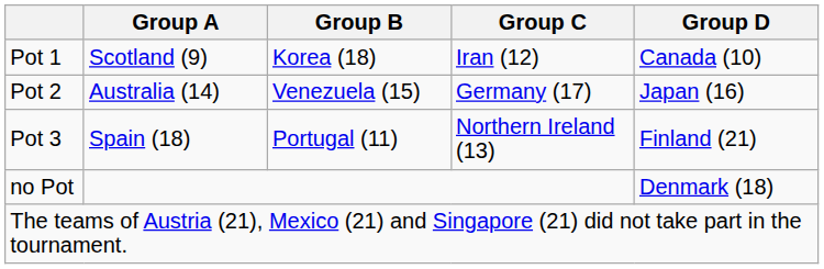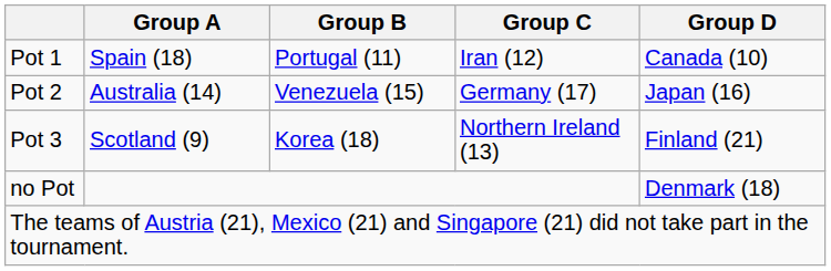Pot 1 | Group A: Scotland (9) -> Spain (18)
Pot 1 | Group B: Korea (18) -> Portugal (11)
Pot 3 | Group A: Spain (18) -> Scotland (9)
Pot 3 | Group B: Portugal (11) -> Korea (18)
